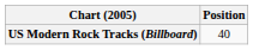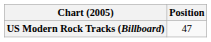US Modern Rock Tracks (Billboard) | Position: 40 -> 47
